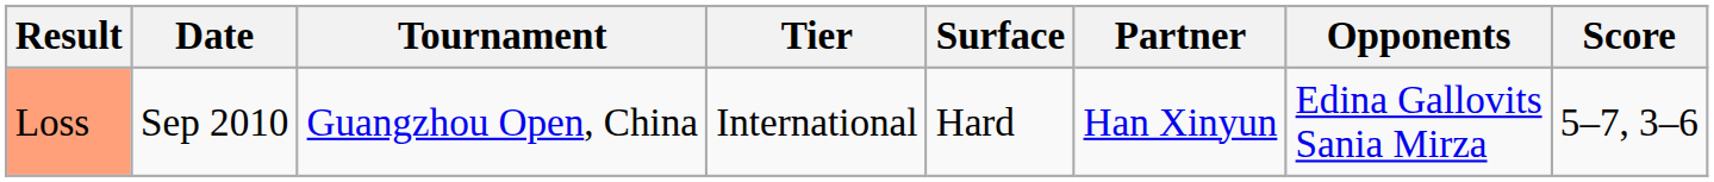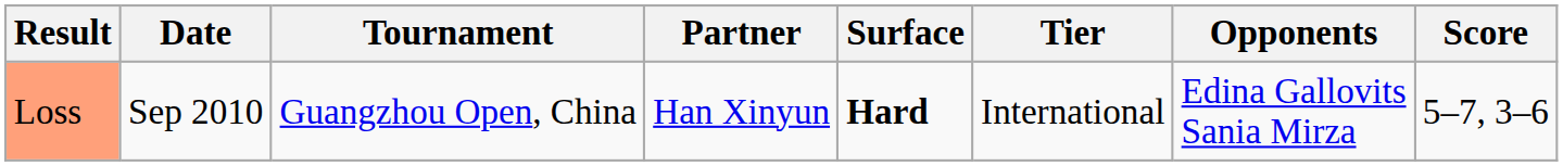columns swapped: Tier <-> Partner
Loss | Surface: normal -> bold
